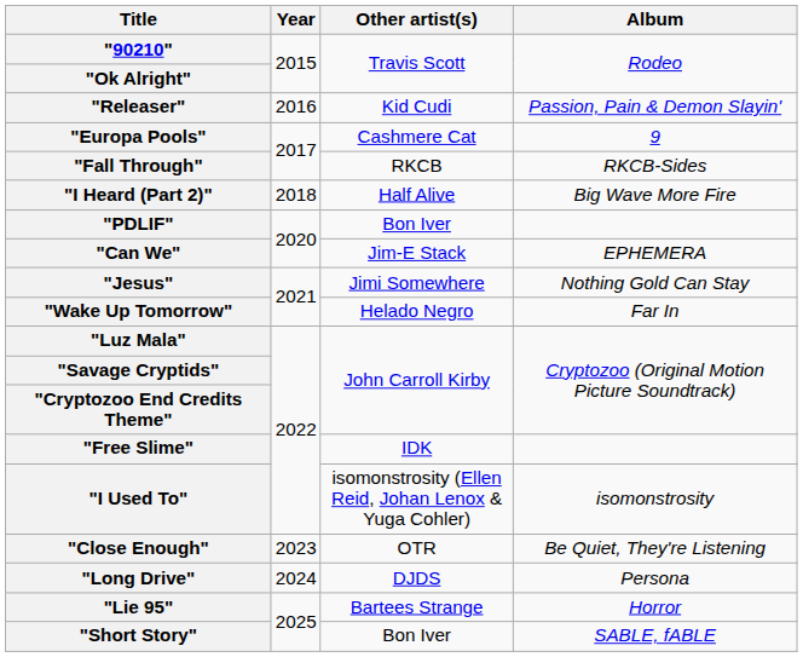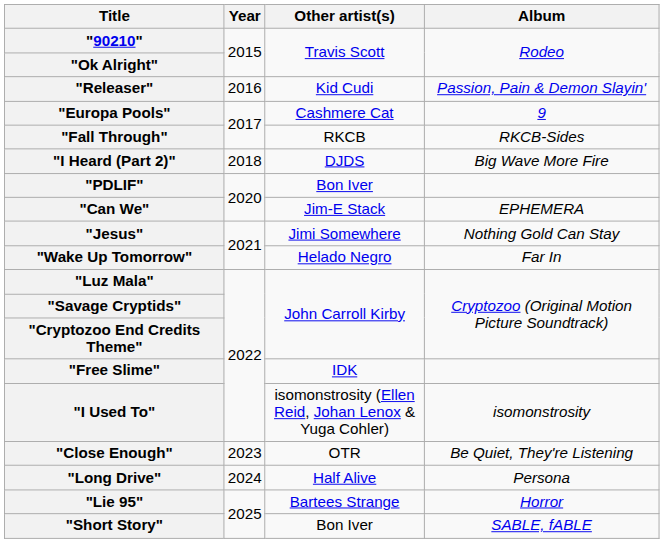"I Heard (Part 2)" | Other artist(s): Half Alive -> DJDS
"Long Drive" | Other artist(s): DJDS -> Half Alive
